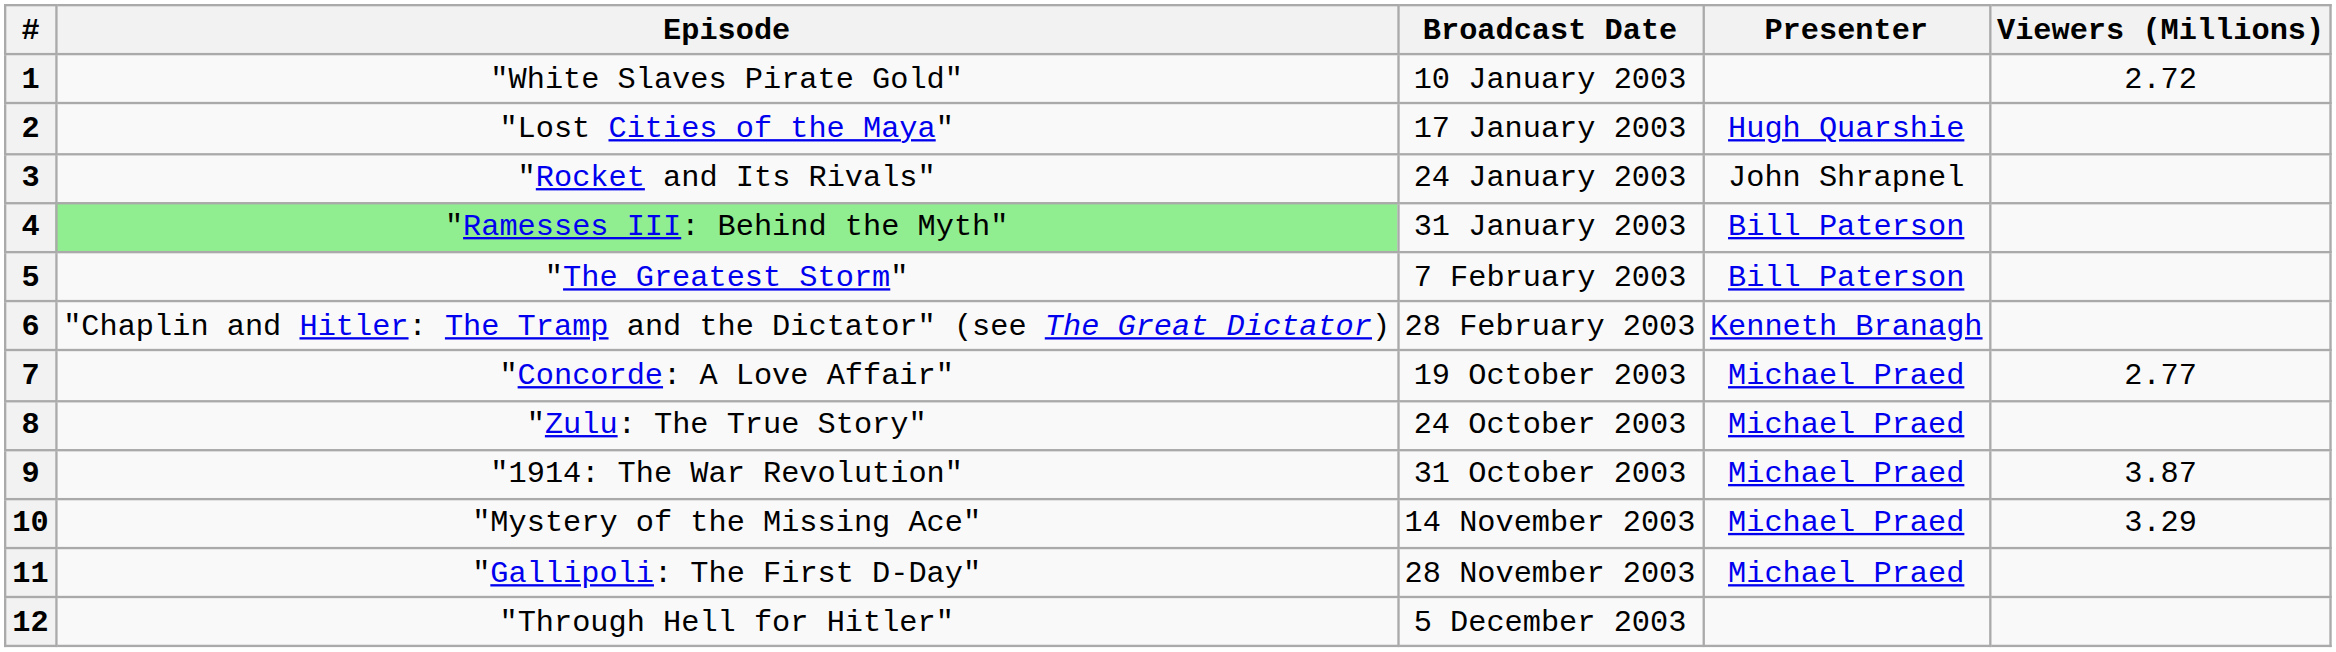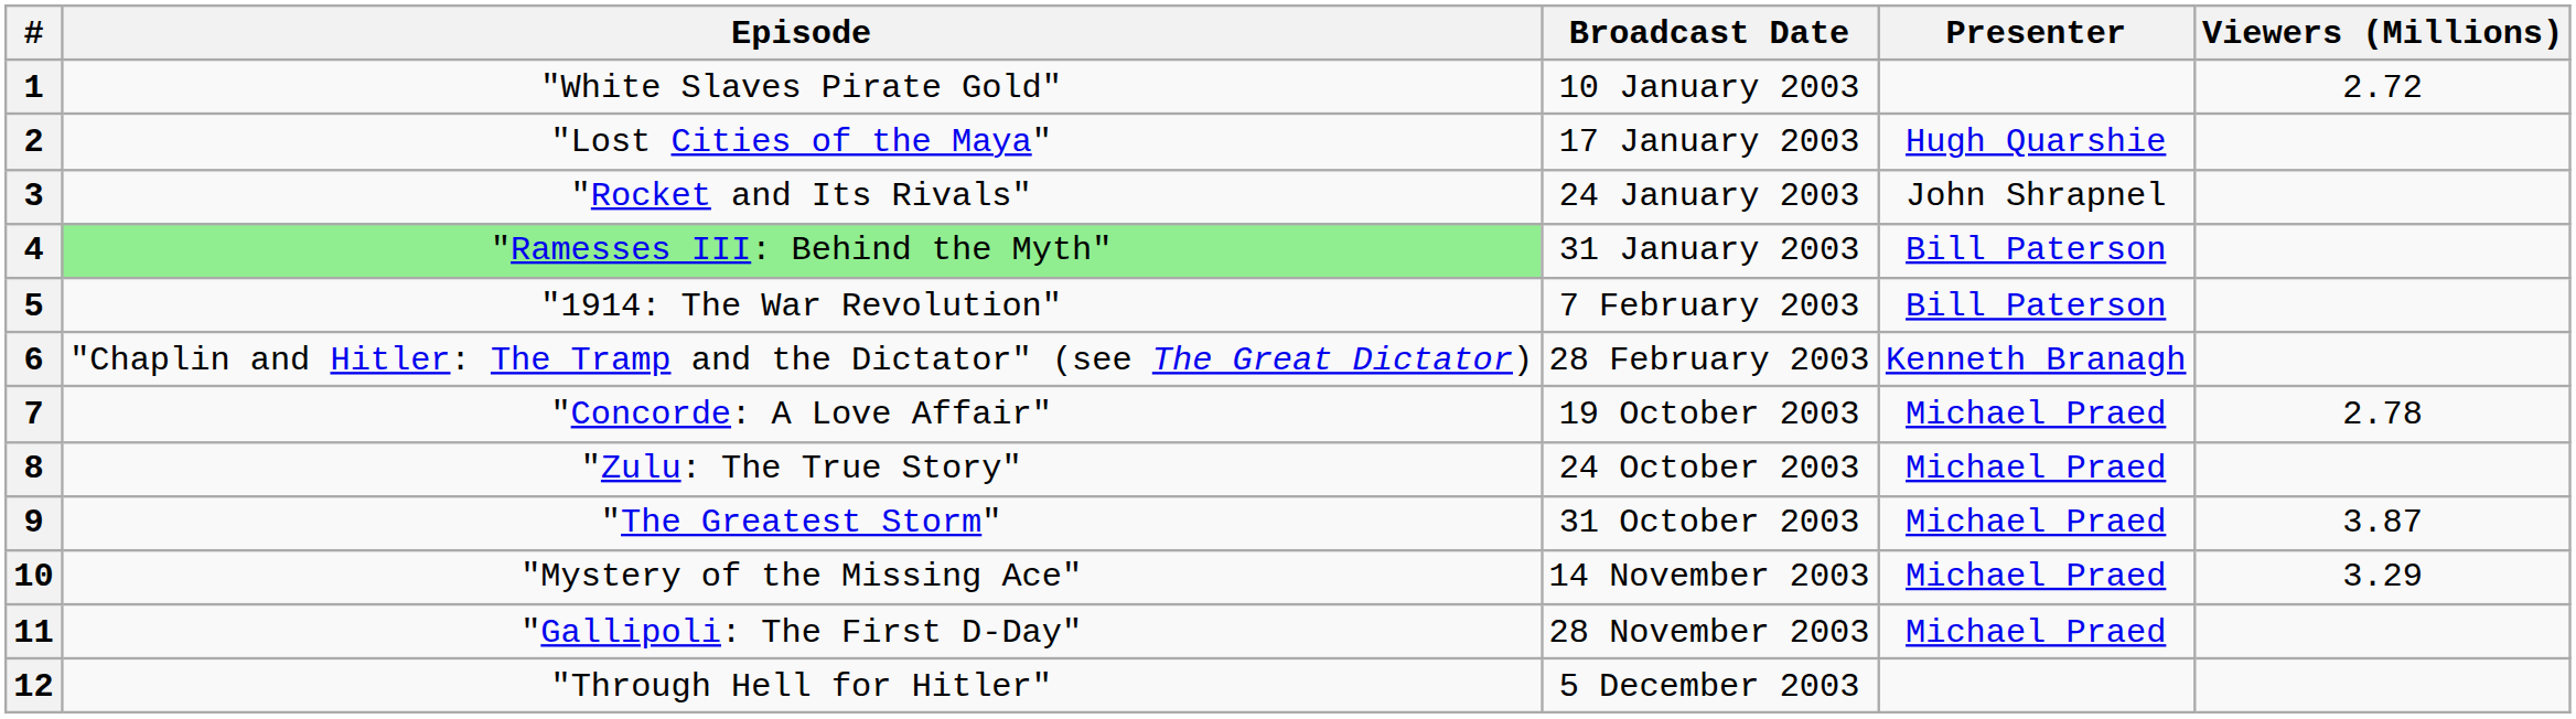5 | Episode: "The Greatest Storm" -> "1914: The War Revolution"
7 | Viewers (Millions): 2.77 -> 2.78
9 | Episode: "1914: The War Revolution" -> "The Greatest Storm"
